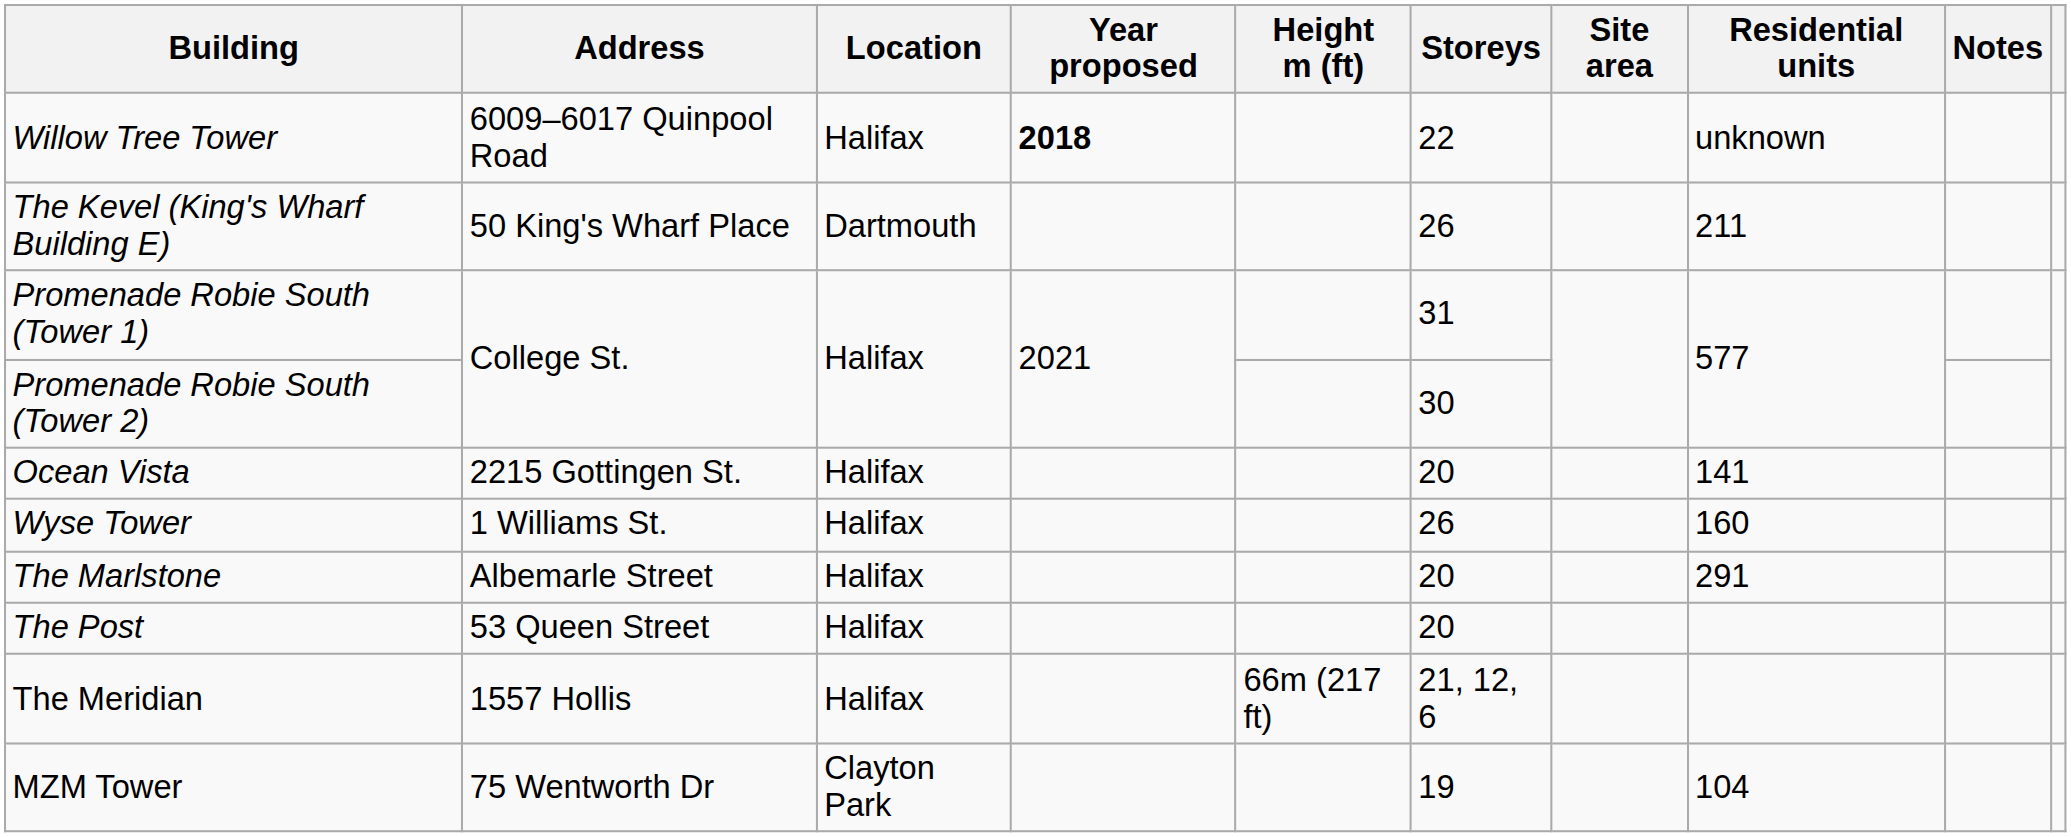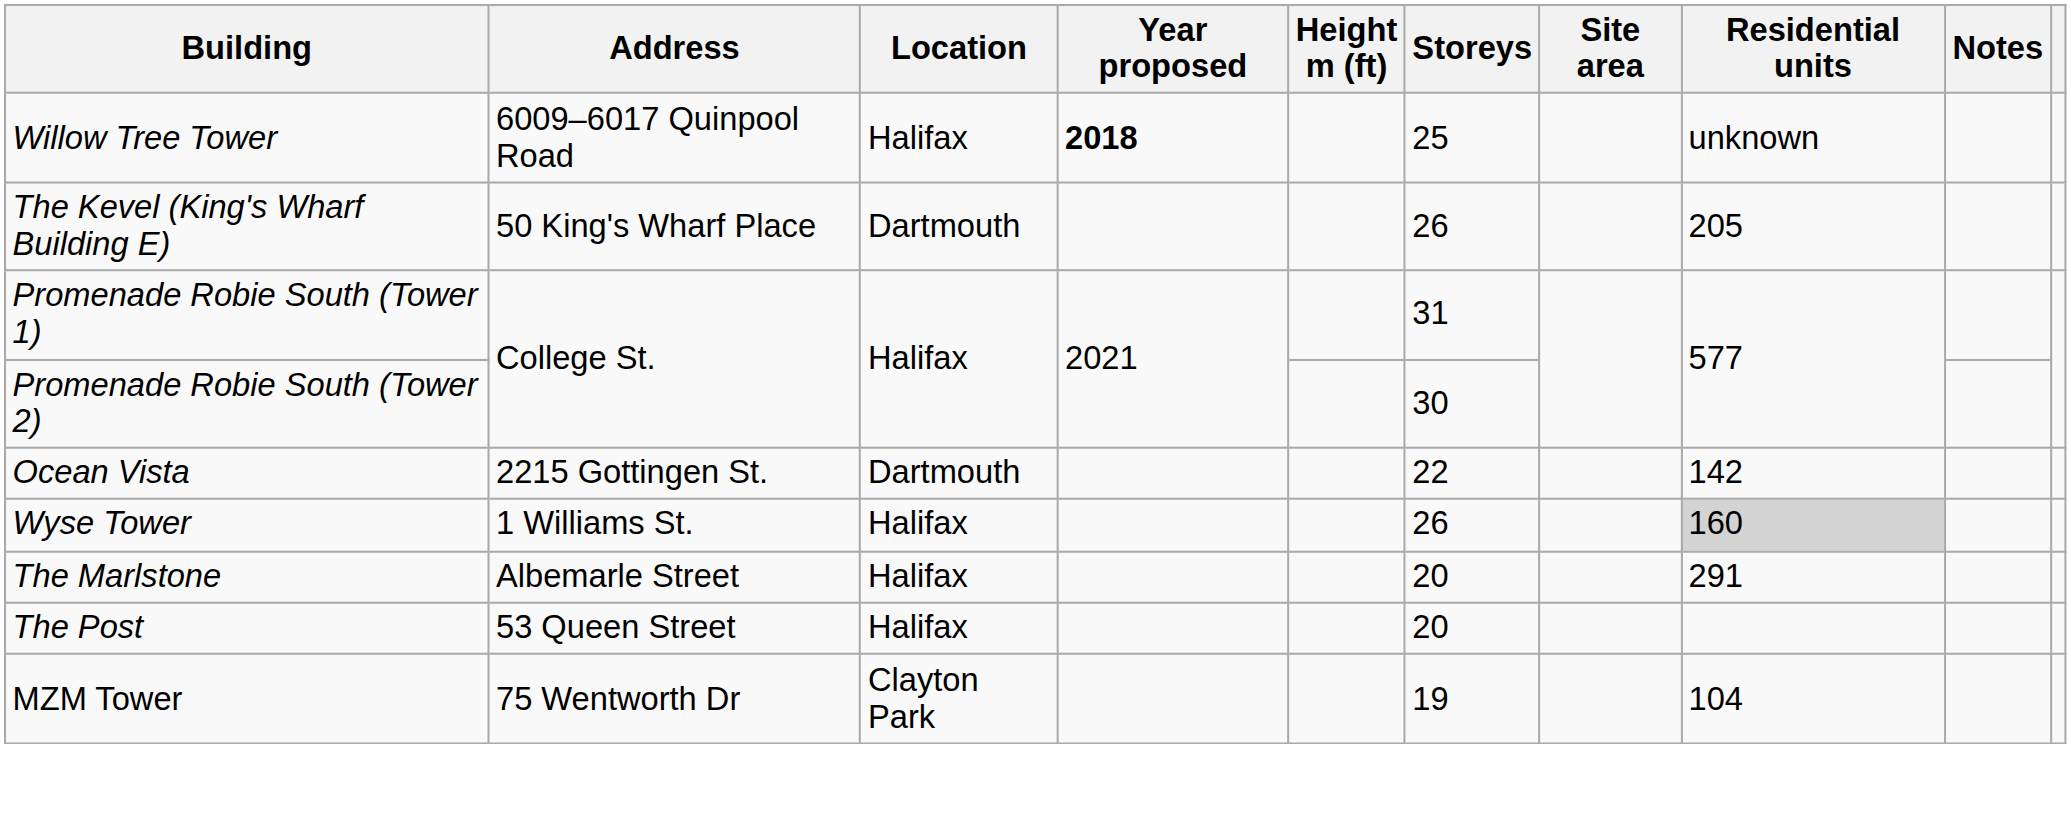Willow Tree Tower | Storeys: 22 -> 25
The Kevel (King's Wharf Building E) | Residential units: 211 -> 205
Ocean Vista | Location: Halifax -> Dartmouth
Ocean Vista | Storeys: 20 -> 22
Ocean Vista | Residential units: 141 -> 142
Wyse Tower | Residential units: no background -> lightgrey background
- row: The Meridian | 1557 Hollis | Halifax | 66m (217 ft) | 21, 12, 6
